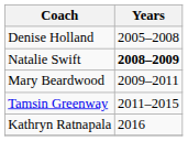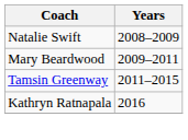- row: Denise Holland | 2005–2008
Natalie Swift | Years: bold -> normal
